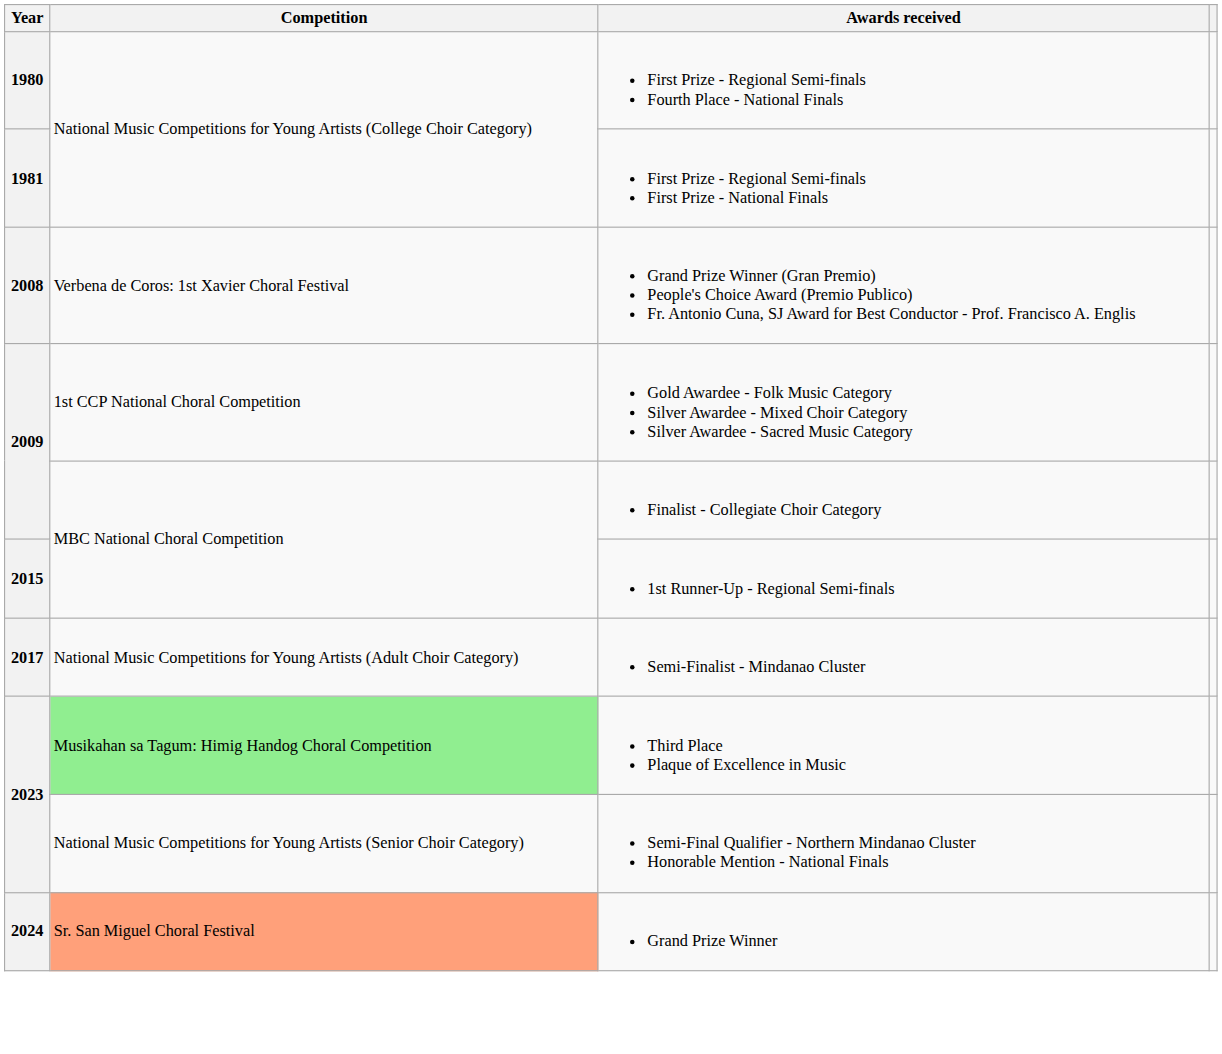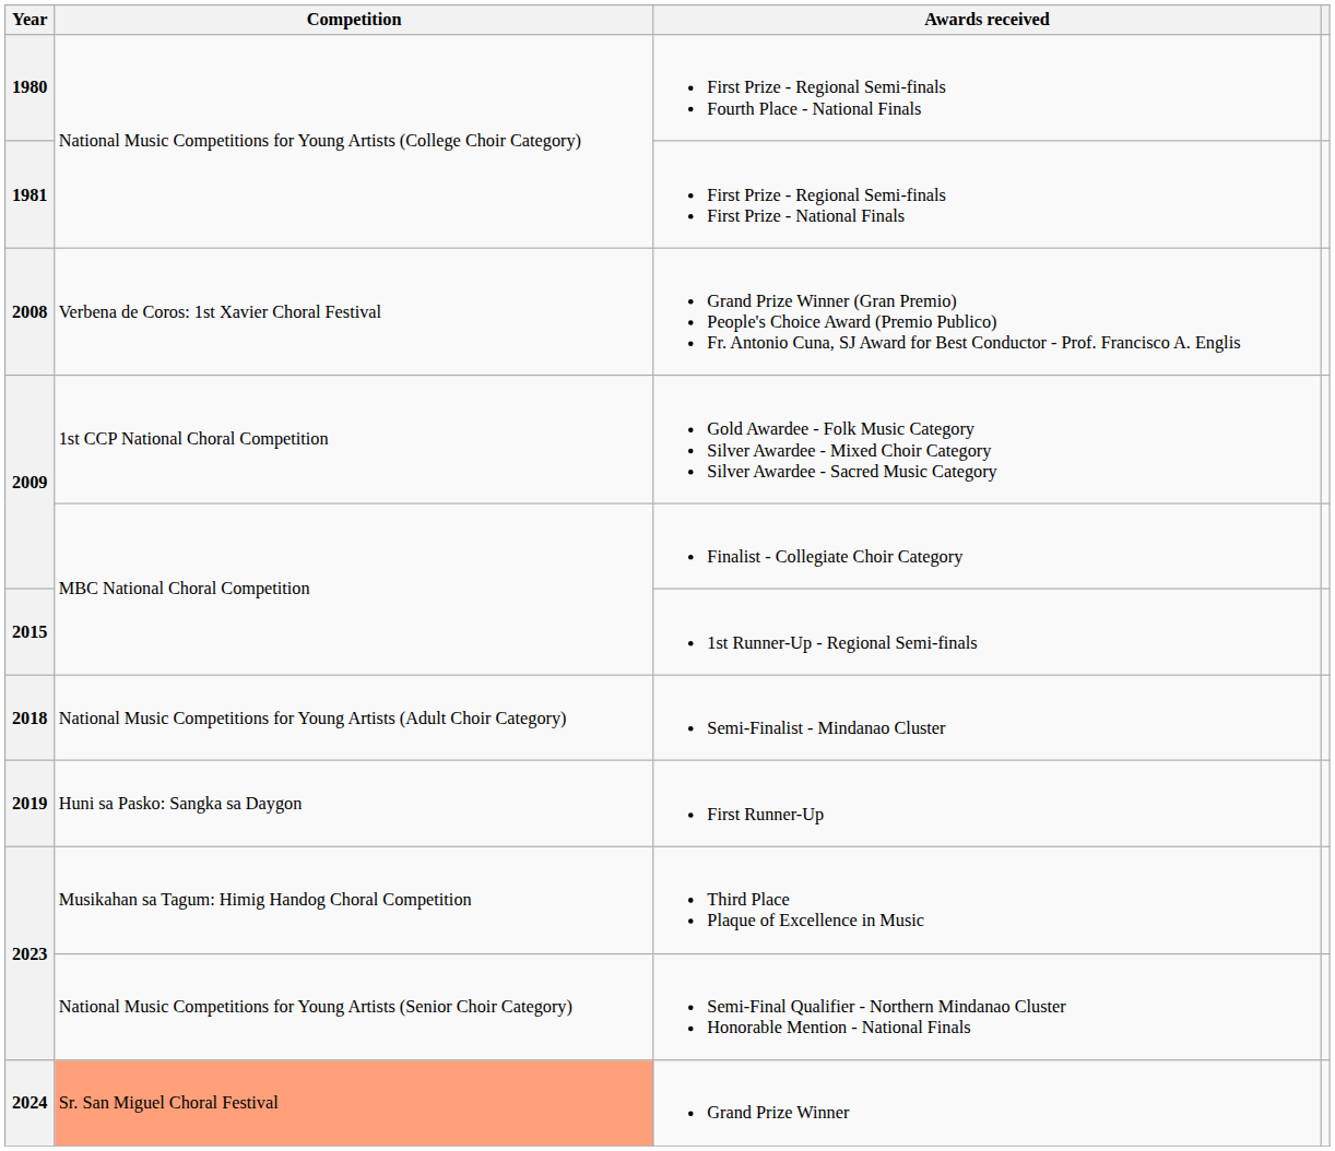Semi-Finalist - Mindanao Cluster | Year: 2017 -> 2018
+ row: 2019 | Huni sa Pasko: Sangka sa Daygon | First Runner-Up
Third Place Plaque of Excellence in Music | Competition: lightgreen background -> no background
